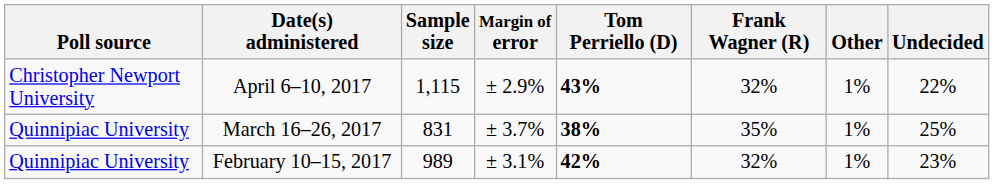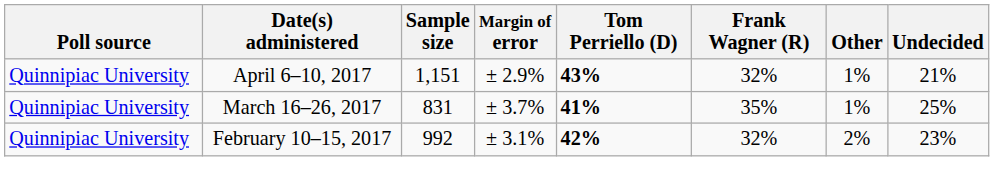April 6–10, 2017 | Poll source: Christopher Newport University -> Quinnipiac University
April 6–10, 2017 | Sample size: 1,115 -> 1,151
April 6–10, 2017 | Undecided: 22% -> 21%
March 16–26, 2017 | Tom Perriello (D): 38% -> 41%
February 10–15, 2017 | Sample size: 989 -> 992
February 10–15, 2017 | Other: 1% -> 2%
